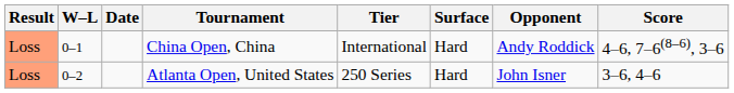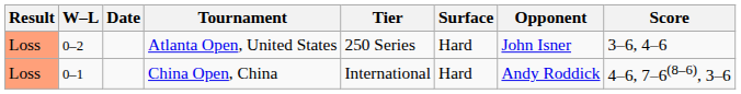rows swapped: China Open, China <-> Atlanta Open, United States
